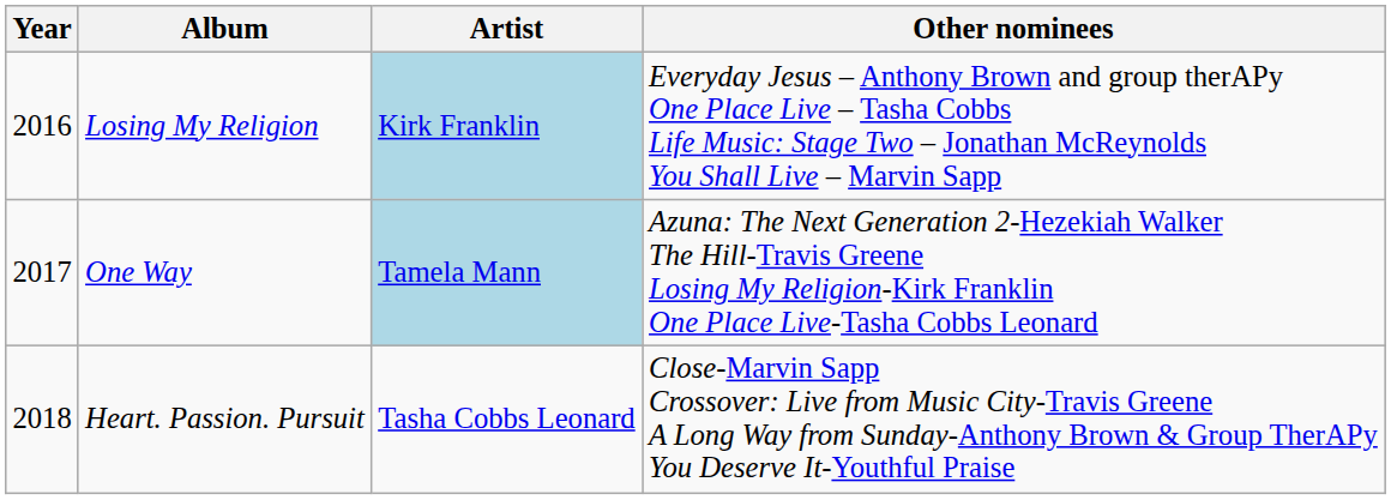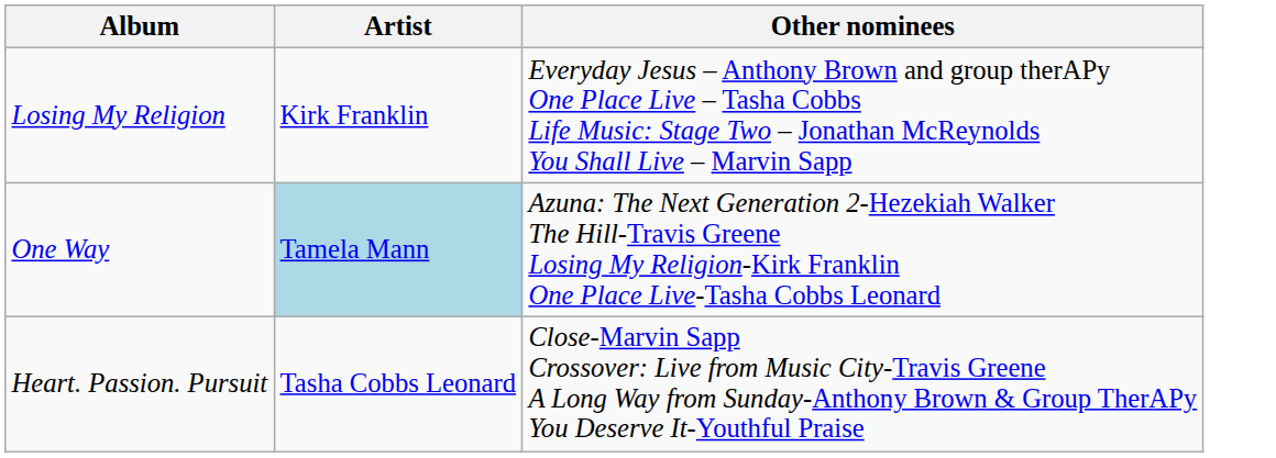- column: Year | 2016 | 2017 | 2018
Losing My Religion | Artist: lightblue background -> no background
